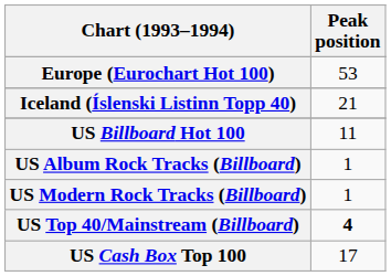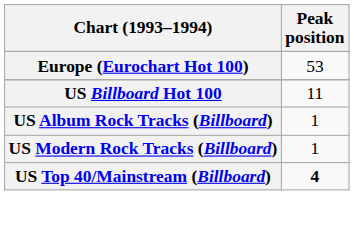- row: Iceland (Íslenski Listinn Topp 40) | 21
- row: US Cash Box Top 100 | 17
